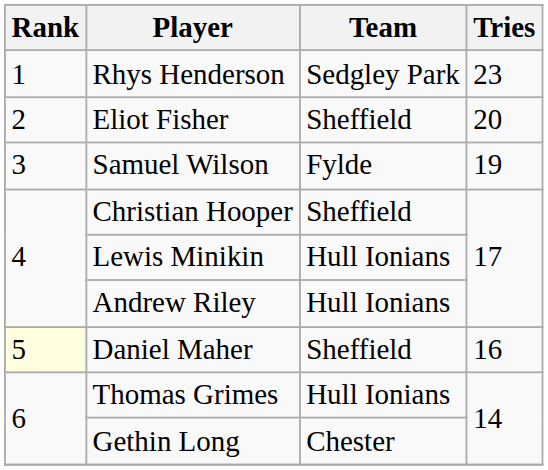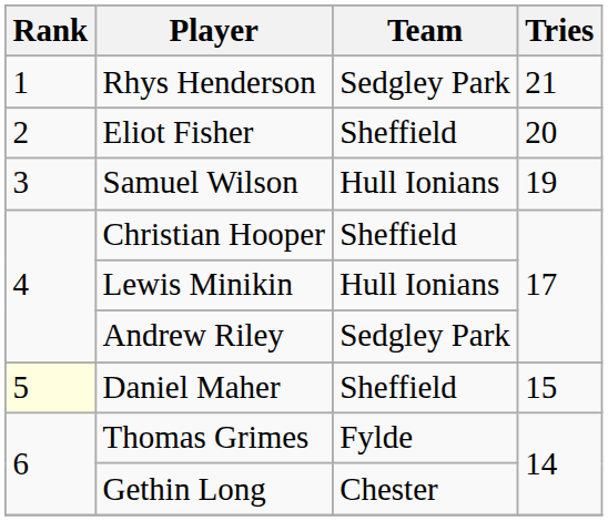Rhys Henderson | Tries: 23 -> 21
Samuel Wilson | Team: Fylde -> Hull Ionians
Andrew Riley | Team: Hull Ionians -> Sedgley Park
Daniel Maher | Tries: 16 -> 15
Thomas Grimes | Team: Hull Ionians -> Fylde
